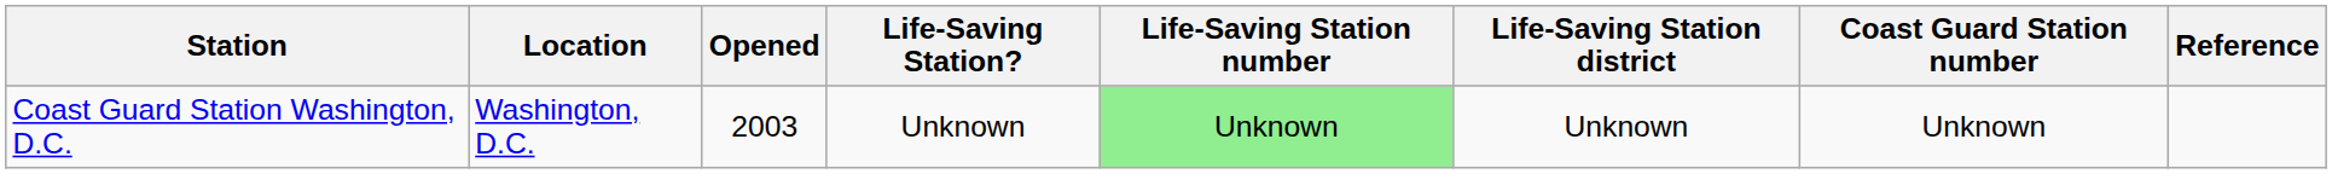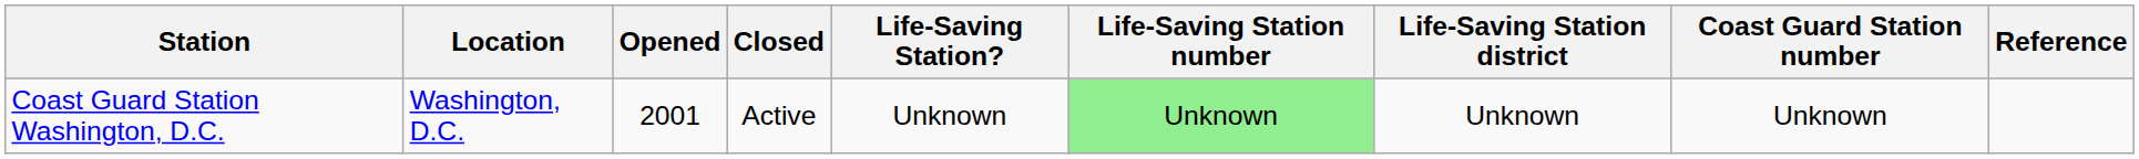+ column: Closed | Active
Coast Guard Station Washington, D.C. | Opened: 2003 -> 2001
